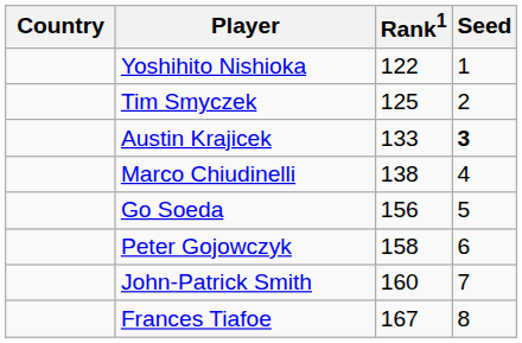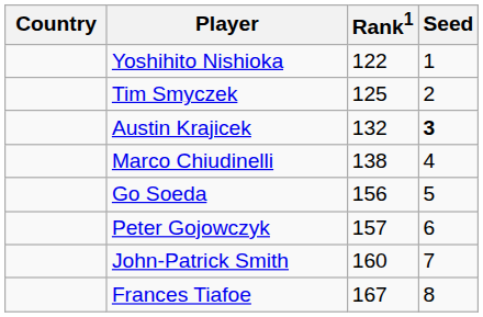Austin Krajicek | Rank1: 133 -> 132
Peter Gojowczyk | Rank1: 158 -> 157
